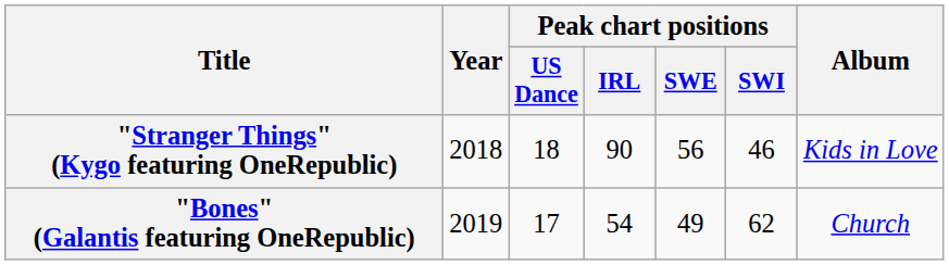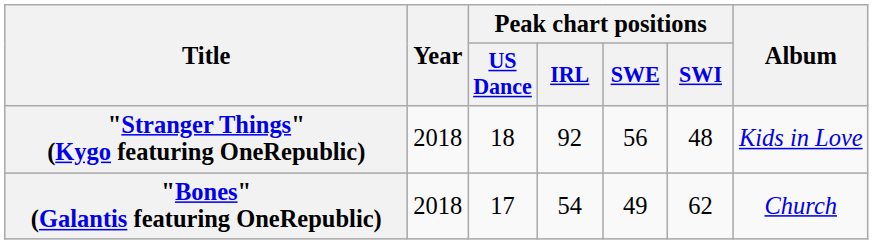"Stranger Things" (Kygo featuring OneRepublic) | Peak chart positions / IRL: 90 -> 92
"Stranger Things" (Kygo featuring OneRepublic) | Peak chart positions / SWI: 46 -> 48
"Bones" (Galantis featuring OneRepublic) | Year: 2019 -> 2018
